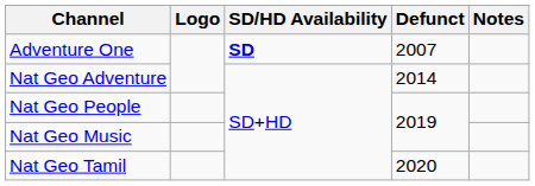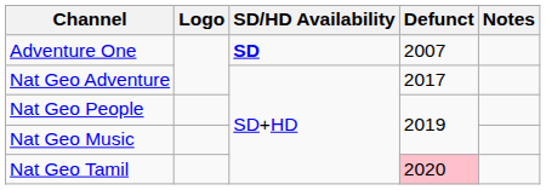Nat Geo Adventure | Defunct: 2014 -> 2017
Nat Geo Tamil | Defunct: no background -> pink background
